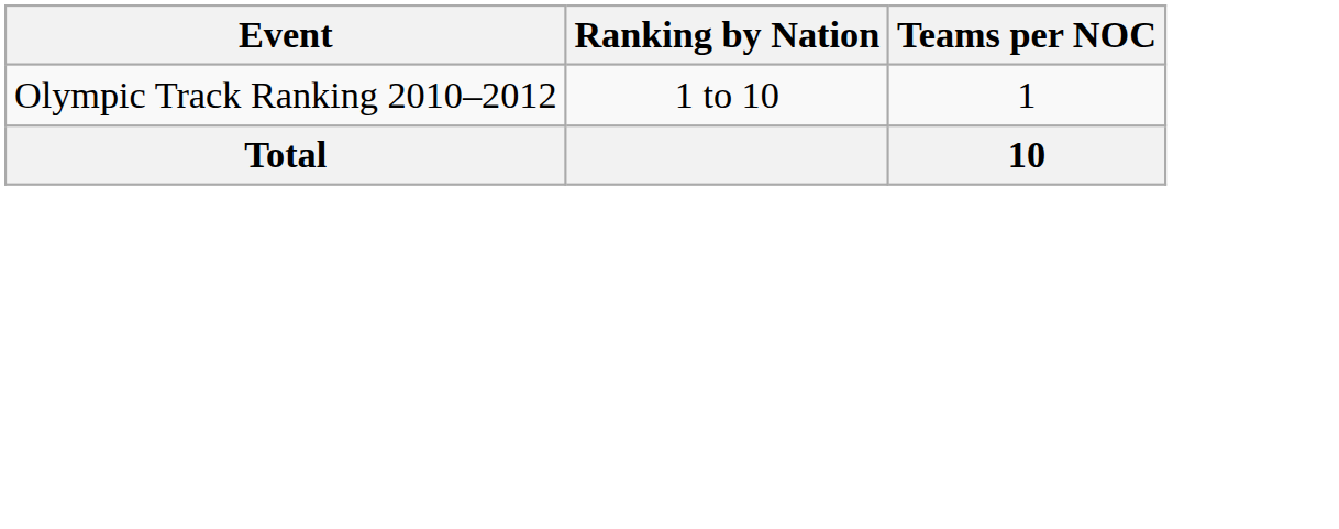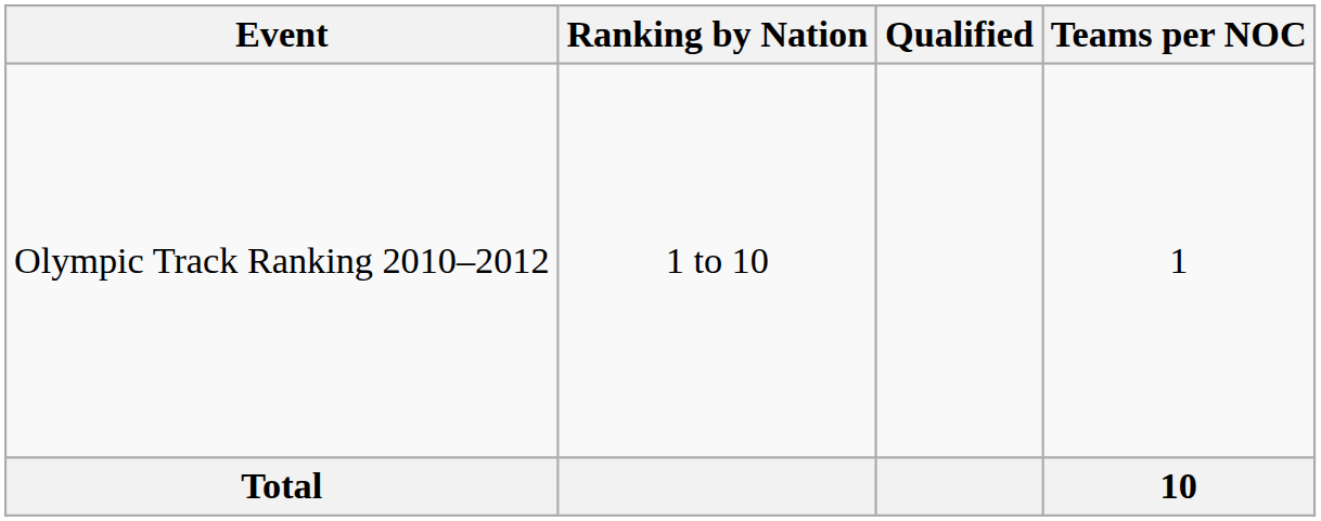+ column: Qualified
